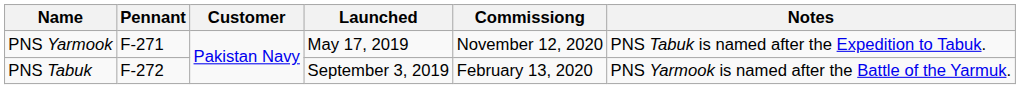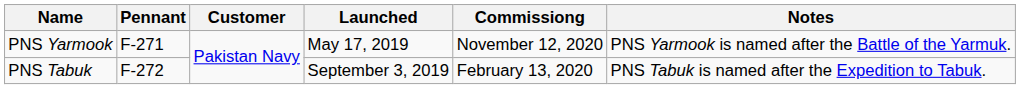PNS Yarmook | Notes: PNS Tabuk is named after the Expedition to Tabuk. -> PNS Yarmook is named after the Battle of the Yarmuk.
PNS Tabuk | Notes: PNS Yarmook is named after the Battle of the Yarmuk. -> PNS Tabuk is named after the Expedition to Tabuk.
